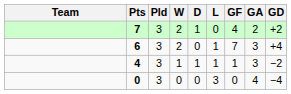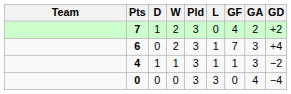columns swapped: Pld <-> D
